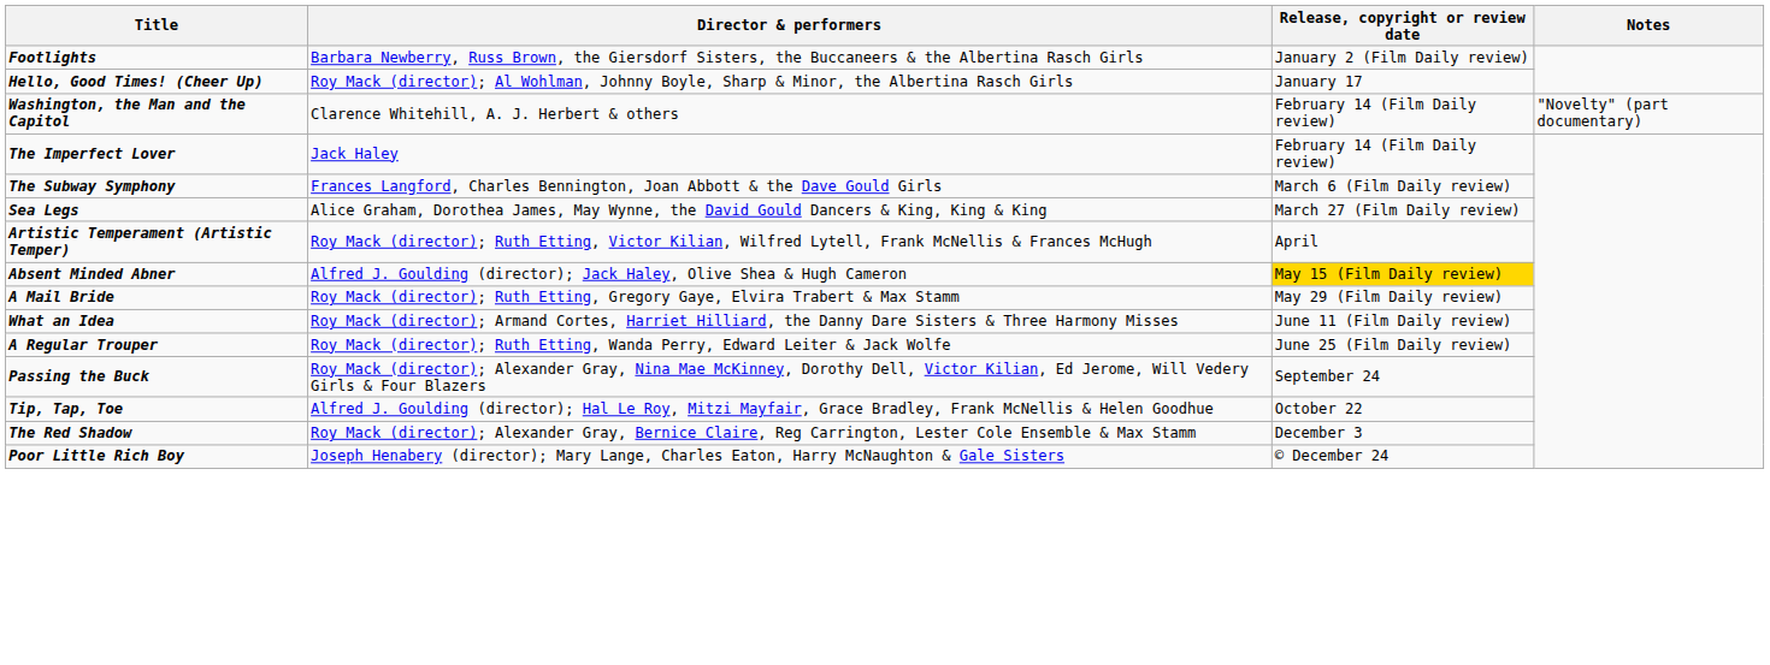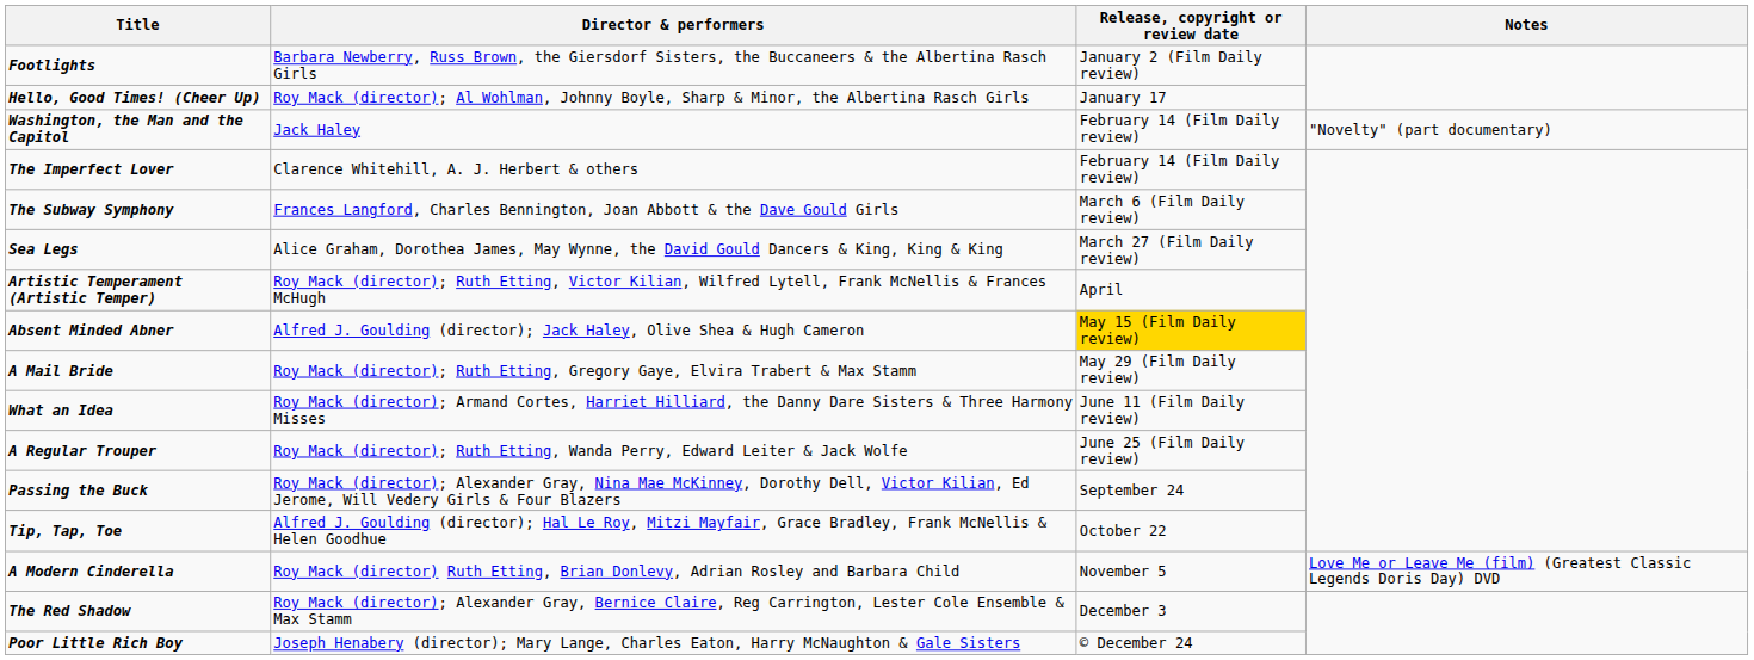Washington, the Man and the Capitol | Director & performers: Clarence Whitehill, A. J. Herbert & others -> Jack Haley
The Imperfect Lover | Director & performers: Jack Haley -> Clarence Whitehill, A. J. Herbert & others
+ row: A Modern Cinderella | Roy Mack (director) Ruth Etting, Brian Donlevy, Adrian Rosley and Barbara Child | November 5 | Love Me or Leave Me (film) (Greatest Classic Legends Doris Day) DVD
